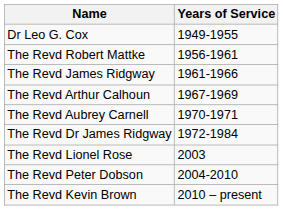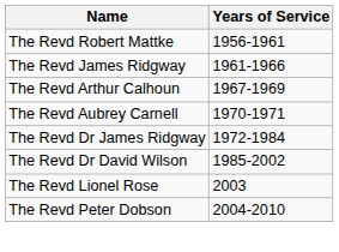- row: Dr Leo G. Cox | 1949-1955
+ row: The Revd Dr David Wilson | 1985-2002
- row: The Revd Kevin Brown | 2010 – present
